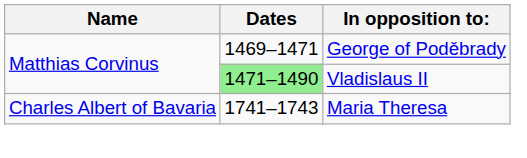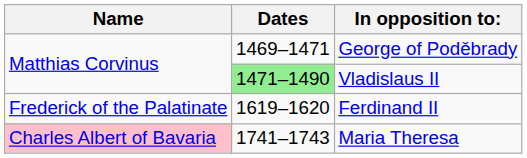+ row: Frederick of the Palatinate | 1619–1620 | Ferdinand II
Maria Theresa | Name: no background -> pink background
